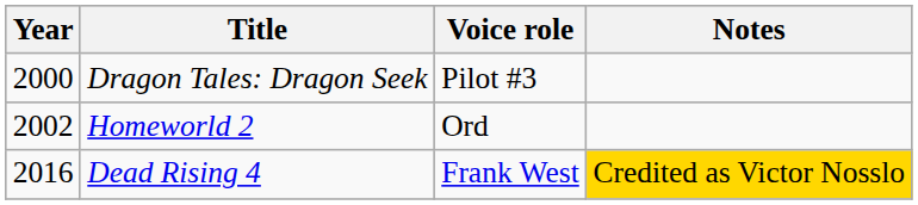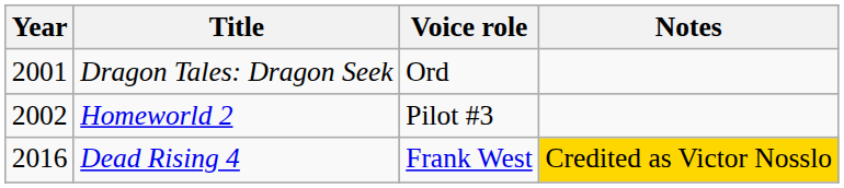Dragon Tales: Dragon Seek | Year: 2000 -> 2001
Dragon Tales: Dragon Seek | Voice role: Pilot #3 -> Ord
Homeworld 2 | Voice role: Ord -> Pilot #3
